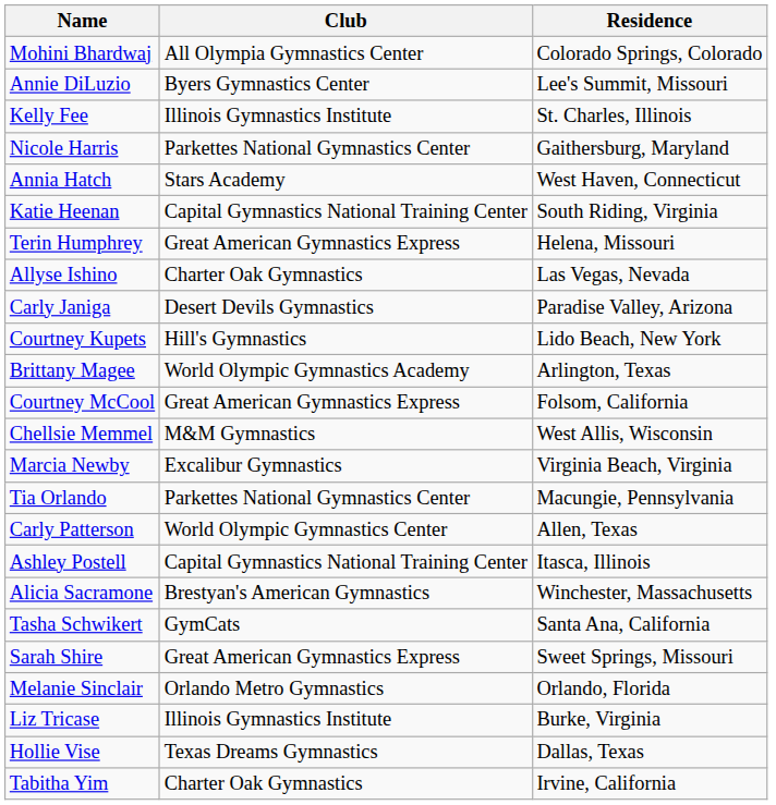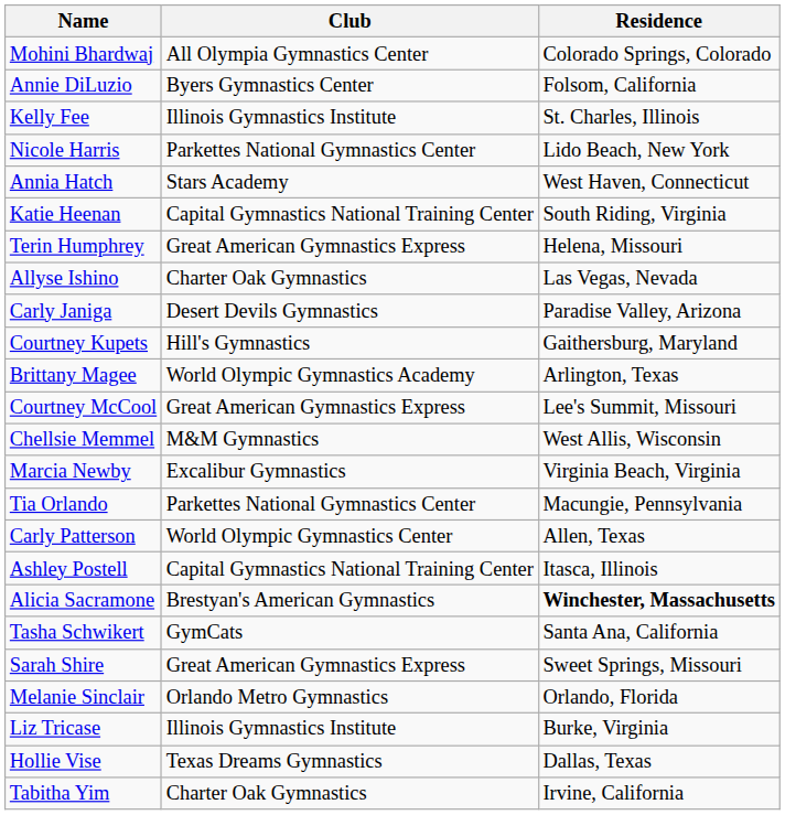Annie DiLuzio | Residence: Lee's Summit, Missouri -> Folsom, California
Nicole Harris | Residence: Gaithersburg, Maryland -> Lido Beach, New York
Courtney Kupets | Residence: Lido Beach, New York -> Gaithersburg, Maryland
Courtney McCool | Residence: Folsom, California -> Lee's Summit, Missouri
Alicia Sacramone | Residence: normal -> bold
